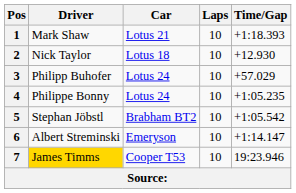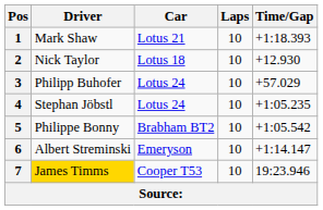4 | Driver: Philippe Bonny -> Stephan Jöbstl
5 | Driver: Stephan Jöbstl -> Philippe Bonny
